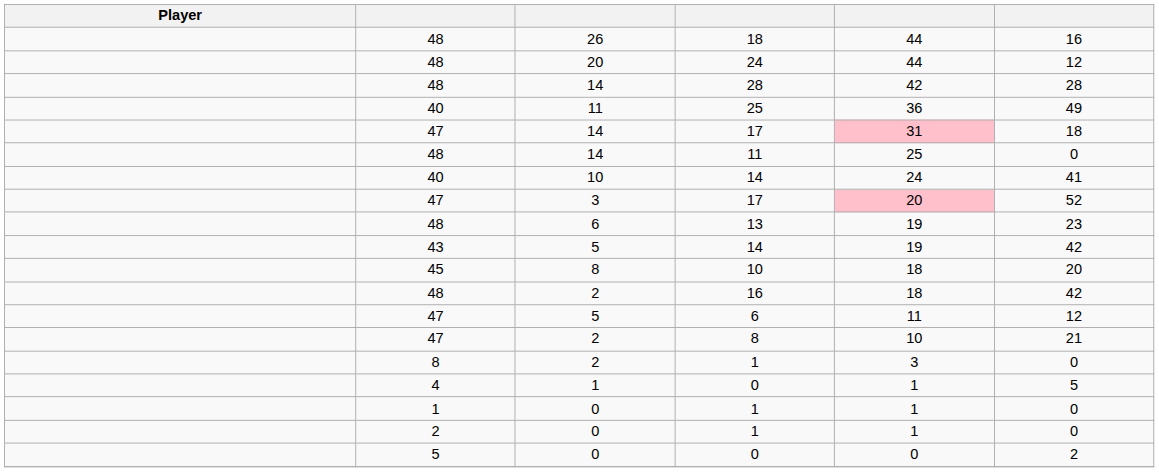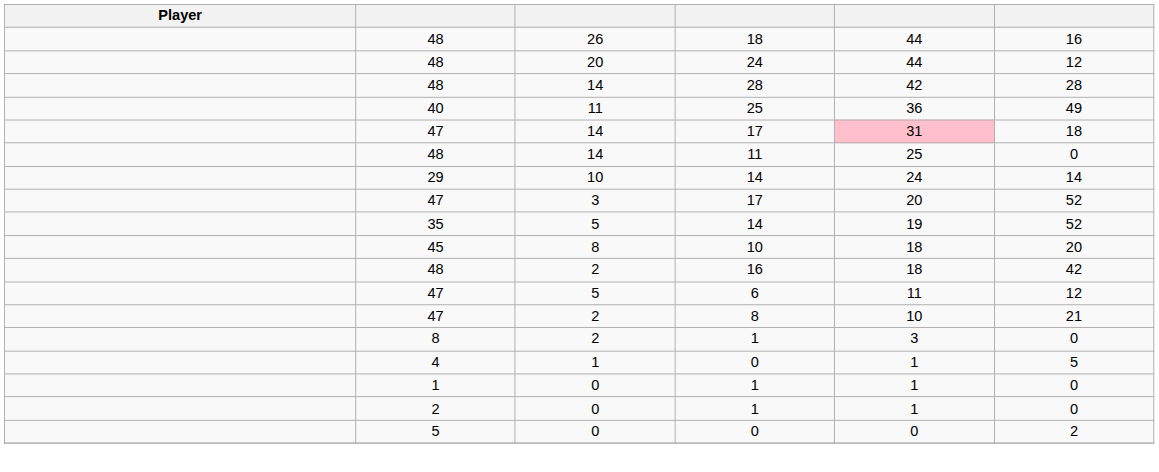10 / 14 | column 2: 40 -> 29
10 / 14 | column 6: 41 -> 14
3 / 17 | column 5: pink background -> no background
- row: 48 | 6 | 13 | 19 | 23
5 / 14 | column 2: 43 -> 35
5 / 14 | column 6: 42 -> 52
